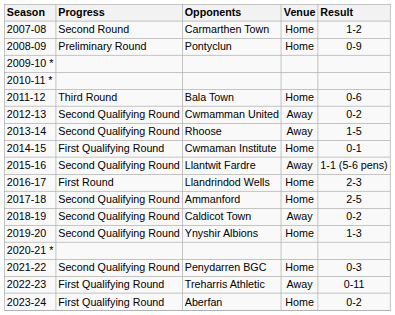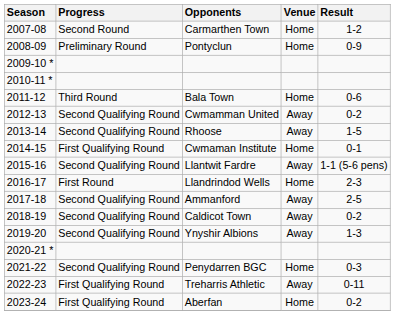2017-18 | Venue: Home -> Away
2019-20 | Venue: Home -> Away
